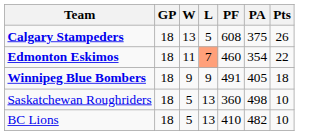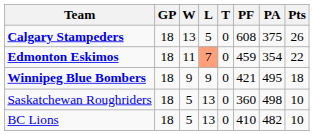+ column: T | 0 | 0 | 0 | 0 | 0
Edmonton Eskimos | PF: 460 -> 459
Winnipeg Blue Bombers | PF: 491 -> 421
Winnipeg Blue Bombers | PA: 405 -> 495
